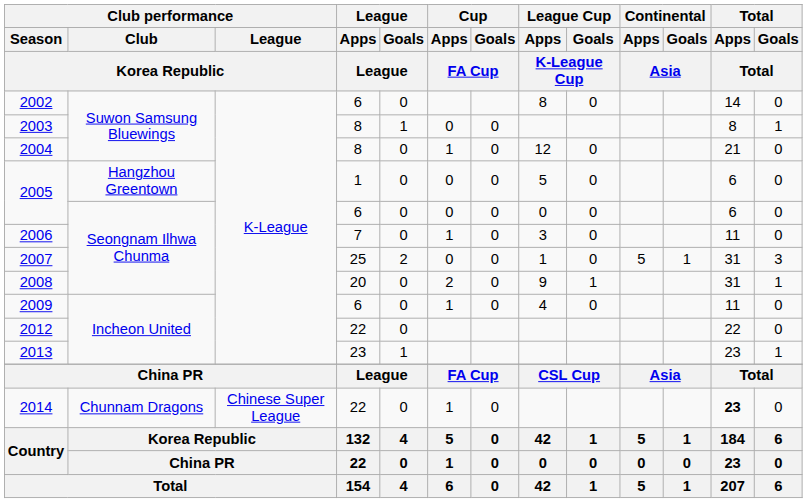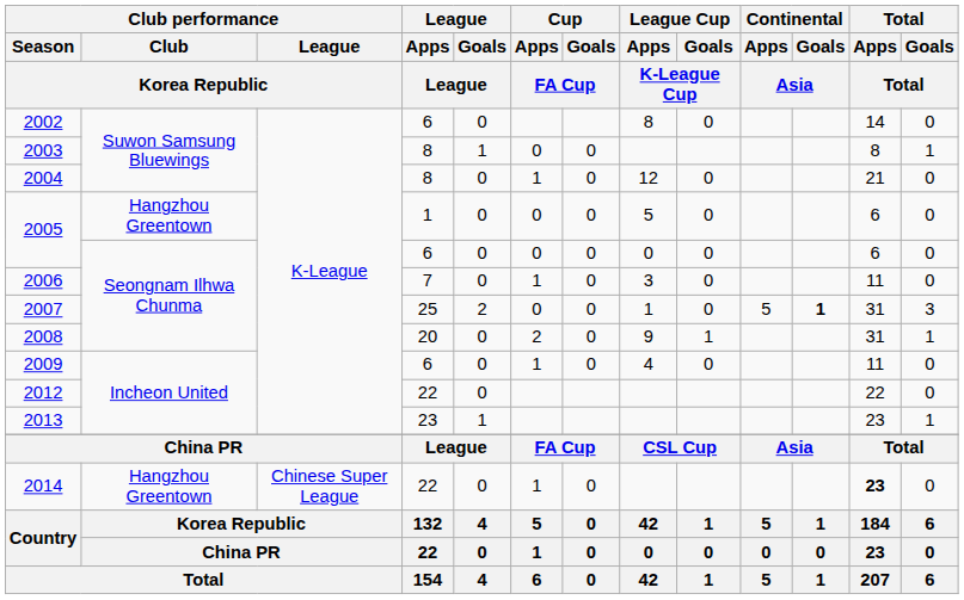2007 | Continental / Goals / Asia: normal -> bold
2014 | Club performance / Club / Korea Republic: Chunnam Dragons -> Hangzhou Greentown
